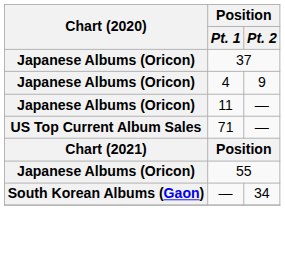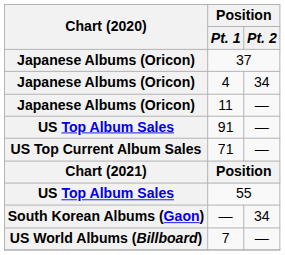4 | Position / Pt. 2: 9 -> 34
+ row: US Top Album Sales | 91 | —
55 | Chart (2020): Japanese Albums (Oricon) -> US Top Album Sales
+ row: US World Albums (Billboard) | 7 | —
